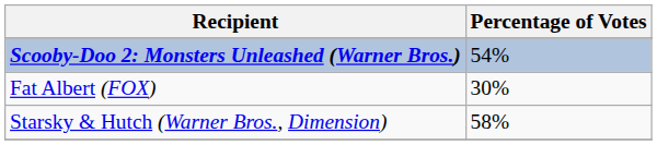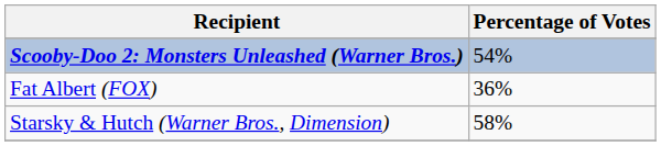Fat Albert (FOX) | Percentage of Votes: 30% -> 36%
